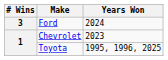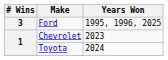Ford | Years Won: 2024 -> 1995, 1996, 2025
Toyota | Years Won: 1995, 1996, 2025 -> 2024
